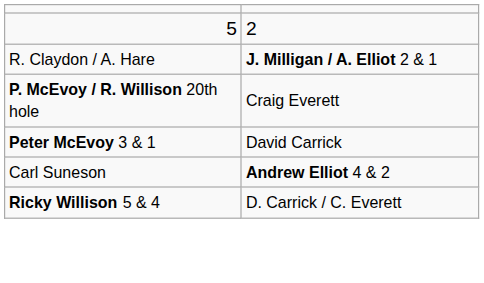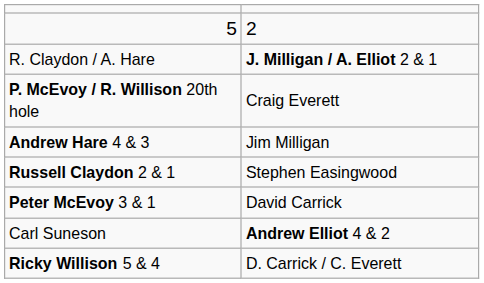+ row: Andrew Hare 4 & 3 | Jim Milligan
+ row: Russell Claydon 2 & 1 | Stephen Easingwood
